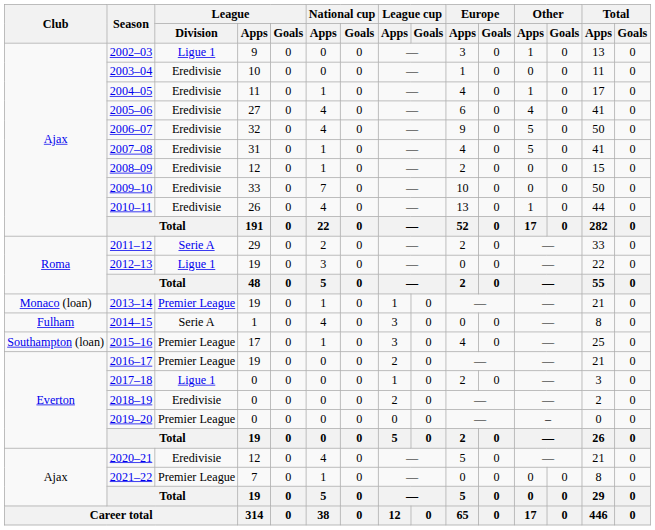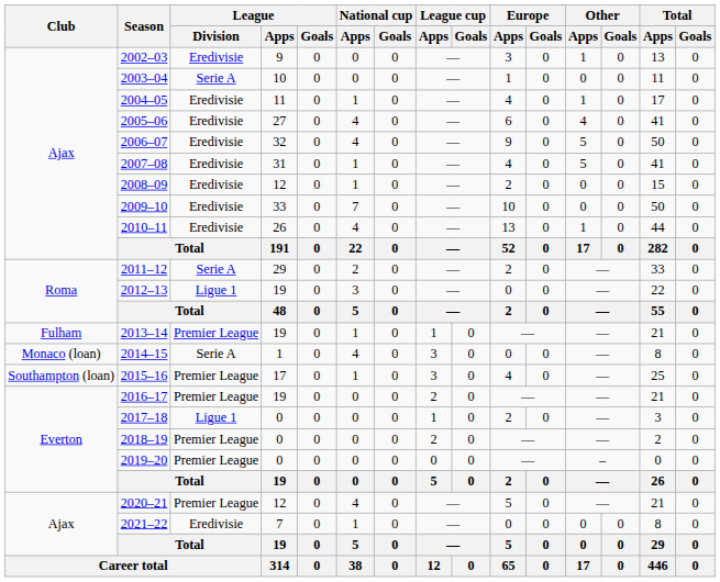2002–03 | League / Division: Ligue 1 -> Eredivisie
2003–04 | League / Division: Eredivisie -> Serie A
2013–14 | Club: Monaco (loan) -> Fulham
2014–15 | Club: Fulham -> Monaco (loan)
2018–19 | League / Division: Eredivisie -> Premier League
2020–21 | League / Division: Eredivisie -> Premier League
2021–22 | League / Division: Premier League -> Eredivisie
